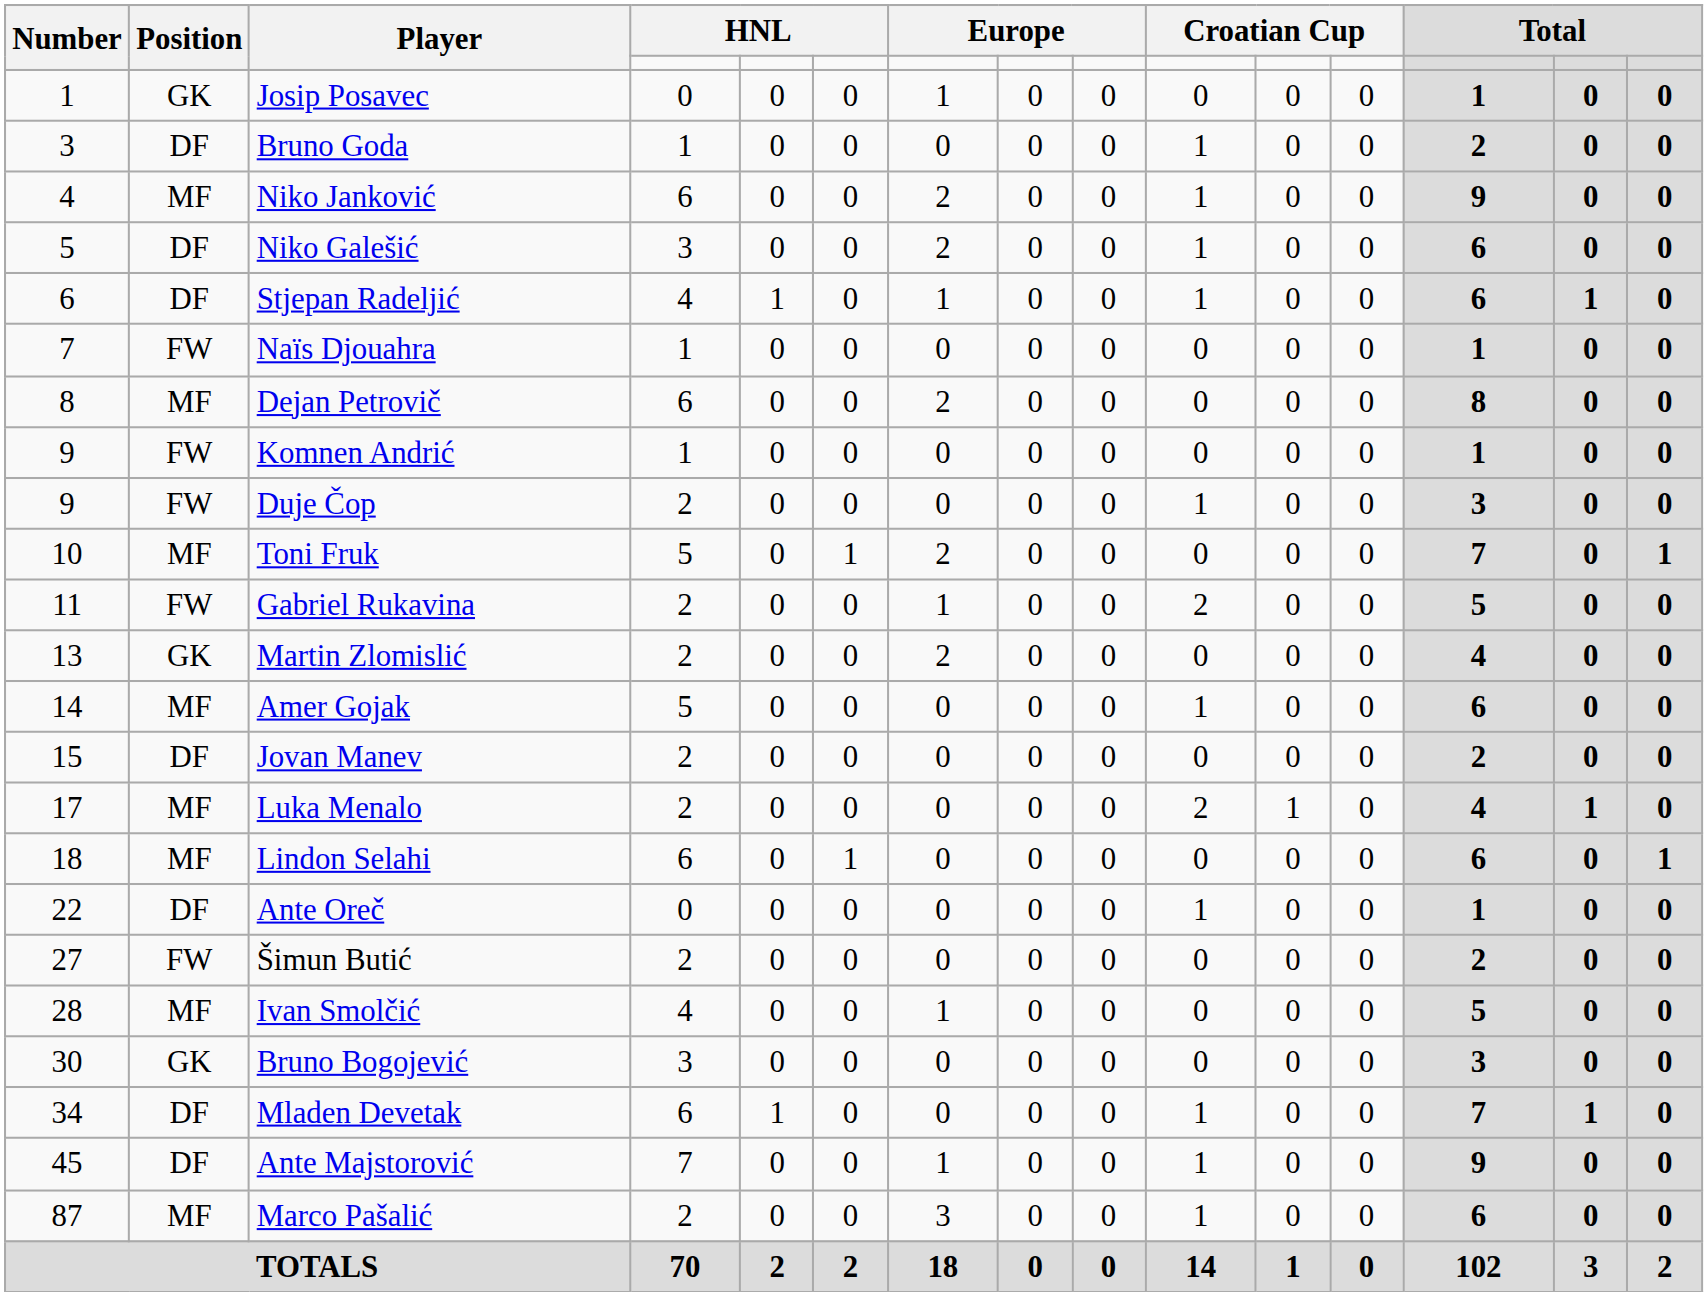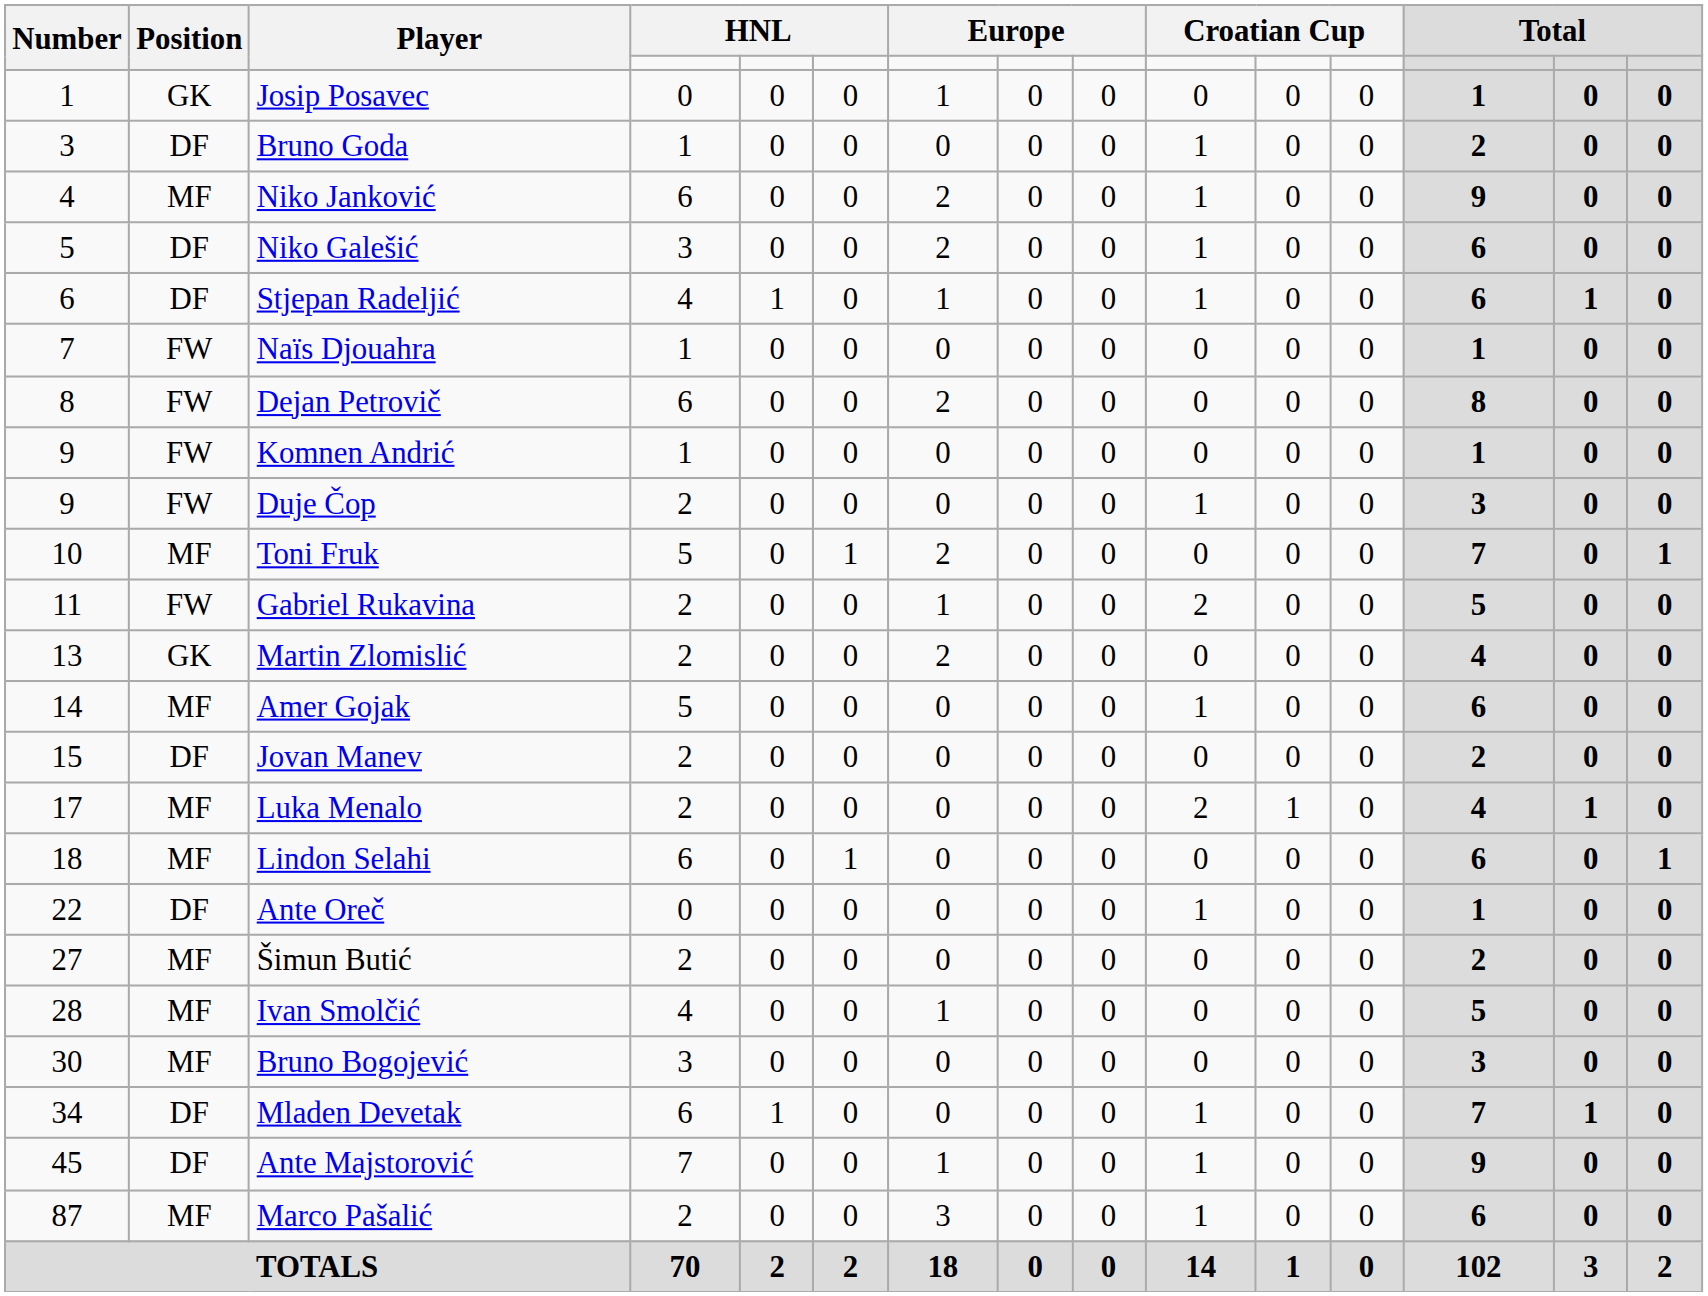Dejan Petrovič | Position: MF -> FW
Šimun Butić | Position: FW -> MF
Bruno Bogojević | Position: GK -> MF
